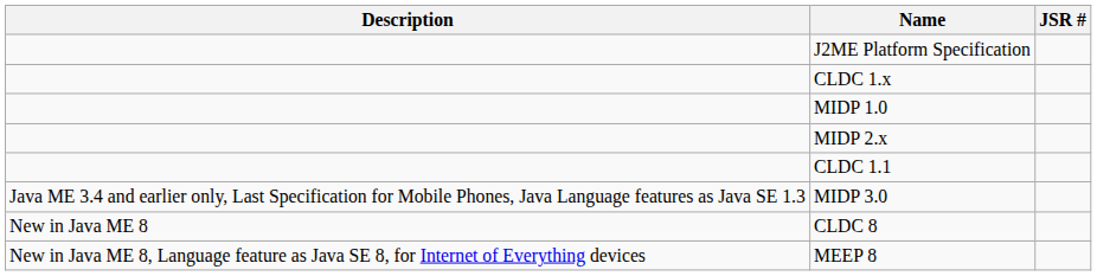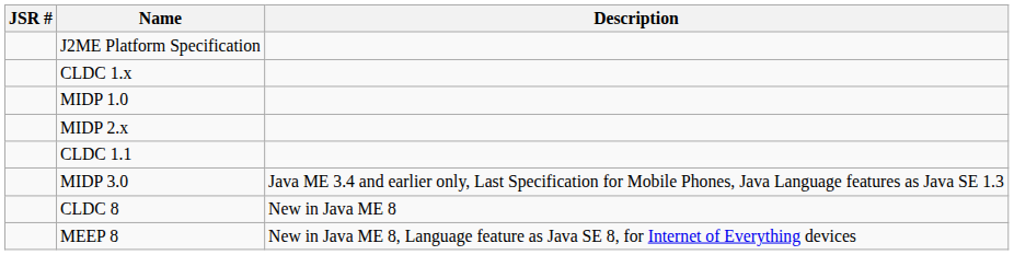columns swapped: JSR # <-> Description
